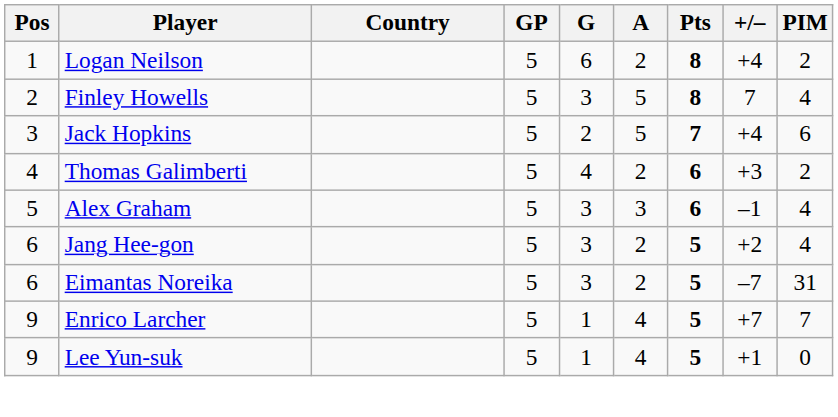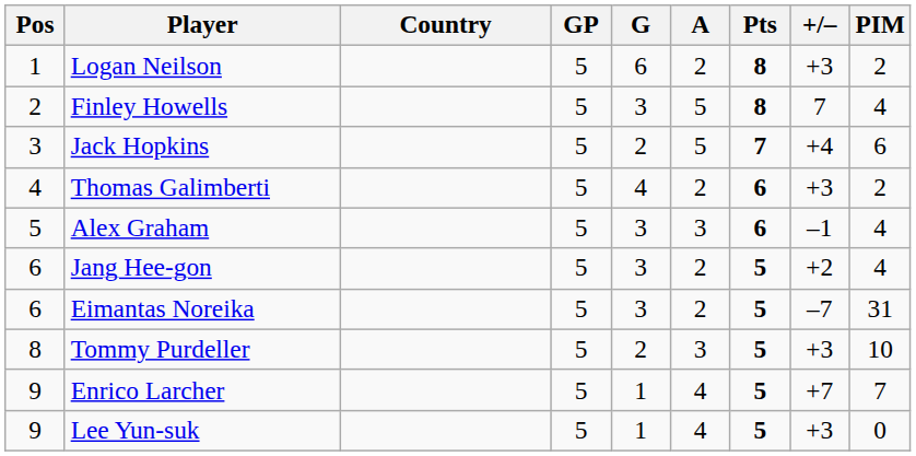Logan Neilson | +/–: +4 -> +3
+ row: 8 | Tommy Purdeller | 5 | 2 | 3 | 5 | +3 | 10
Lee Yun-suk | +/–: +1 -> +3
